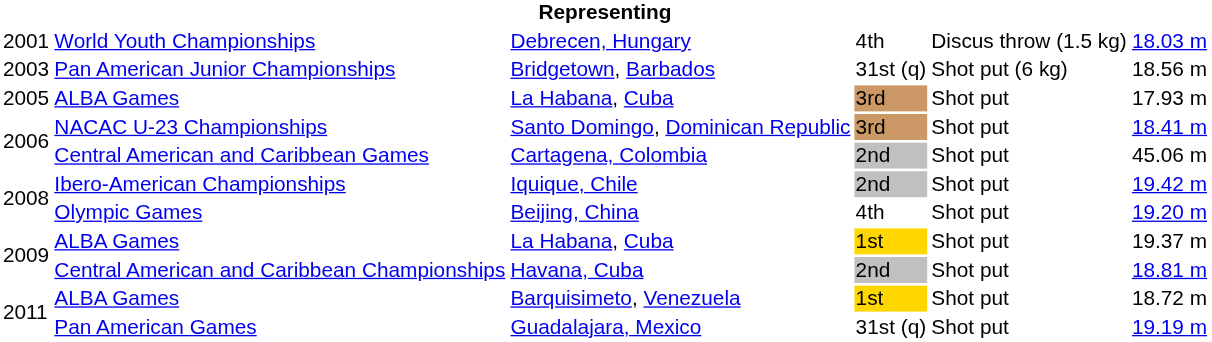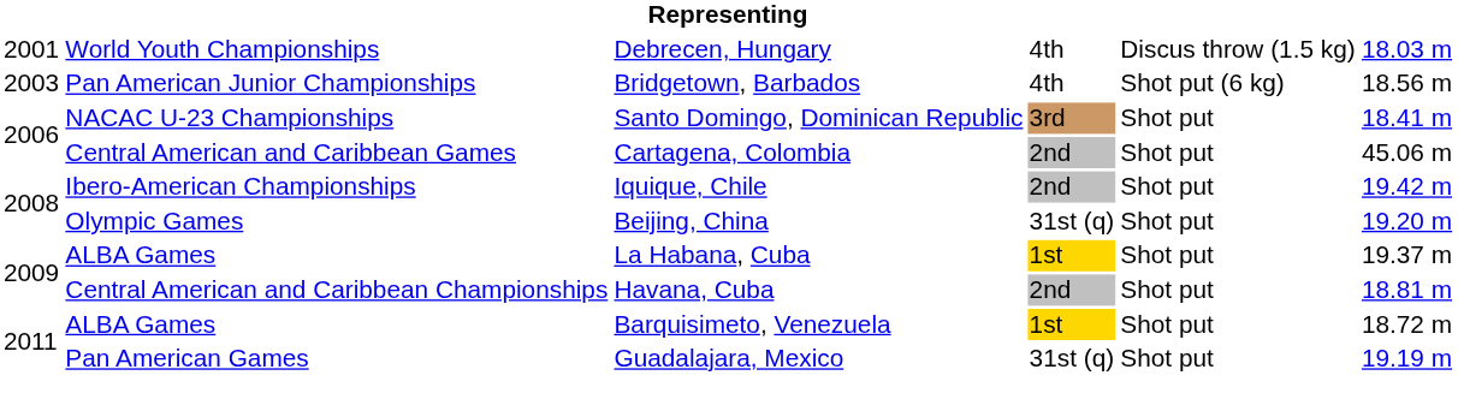Bridgetown, Barbados | column 4: 31st (q) -> 4th
- row: 2005 | ALBA Games | La Habana, Cuba | 3rd | Shot put | 17.93 m
Beijing, China | column 4: 4th -> 31st (q)
